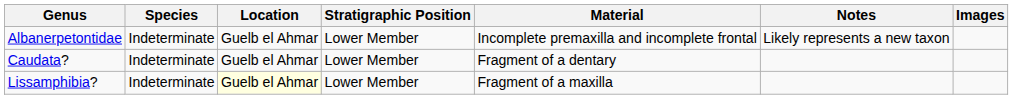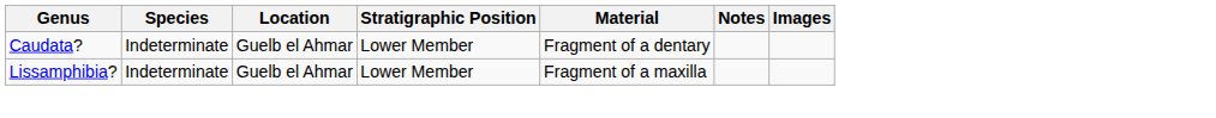- row: Albanerpetontidae | Indeterminate | Guelb el Ahmar | Lower Member | Incomplete premaxilla and incomplete frontal | Likely represents a new taxon
Lissamphibia? | Location: lightyellow background -> no background
